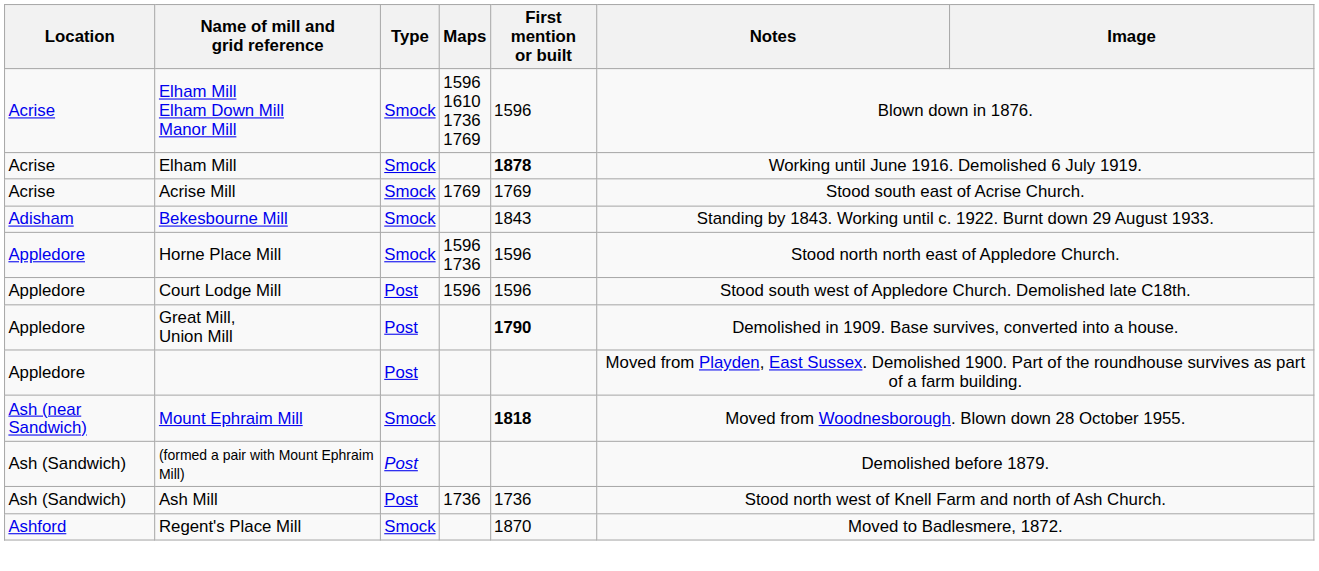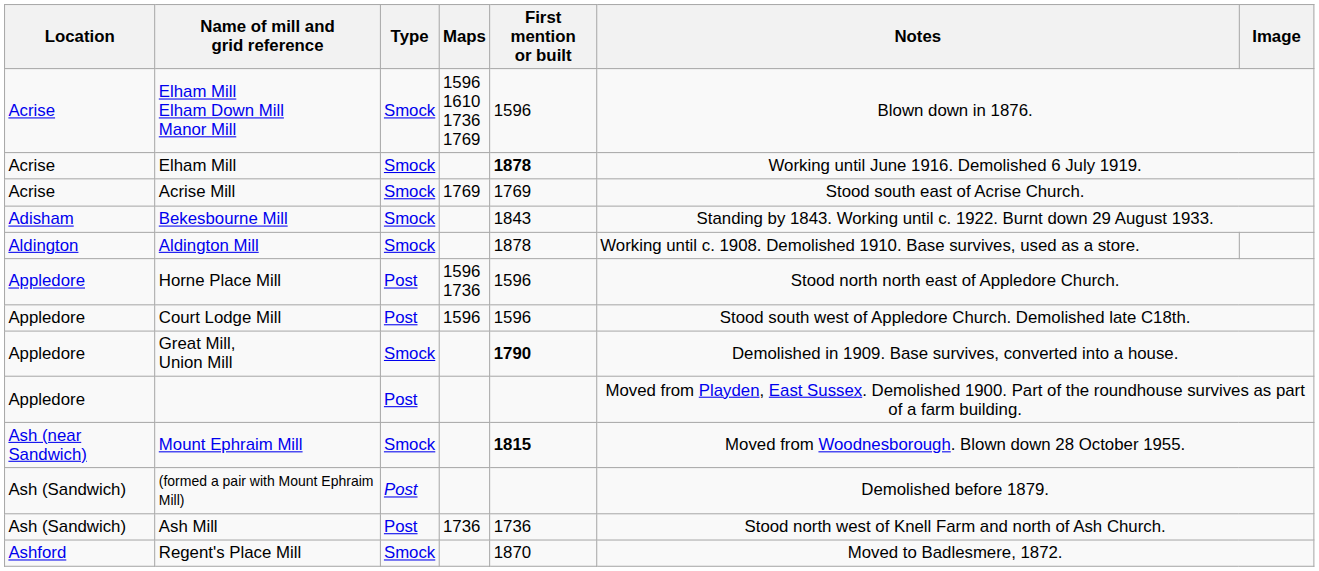+ row: Aldington | Aldington Mill | Smock | 1878 | Working until c. 1908. Demolished 1910. Base survives, used as a store.
Horne Place Mill | Type: Smock -> Post
Great Mill, Union Mill | Type: Post -> Smock
Mount Ephraim Mill | First mention or built: 1818 -> 1815
